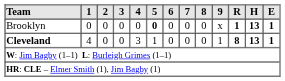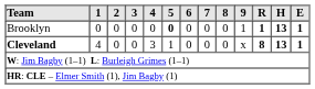Brooklyn | 9: x -> 1
Cleveland | 9: 1 -> x
